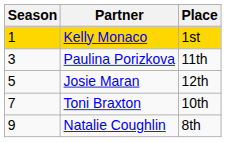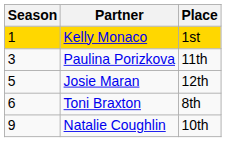Toni Braxton | Season: 7 -> 6
Toni Braxton | Place: 10th -> 8th
Natalie Coughlin | Place: 8th -> 10th
